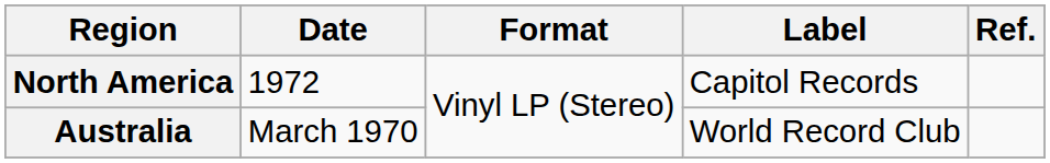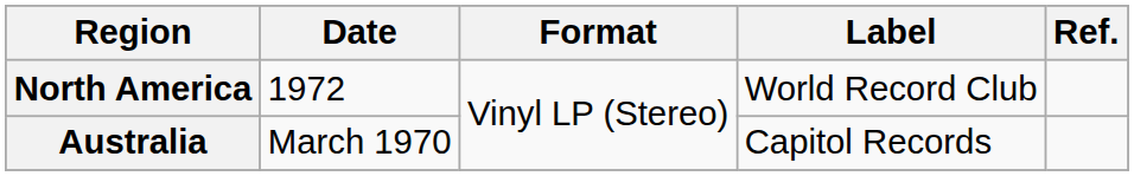North America | Label: Capitol Records -> World Record Club
Australia | Label: World Record Club -> Capitol Records
